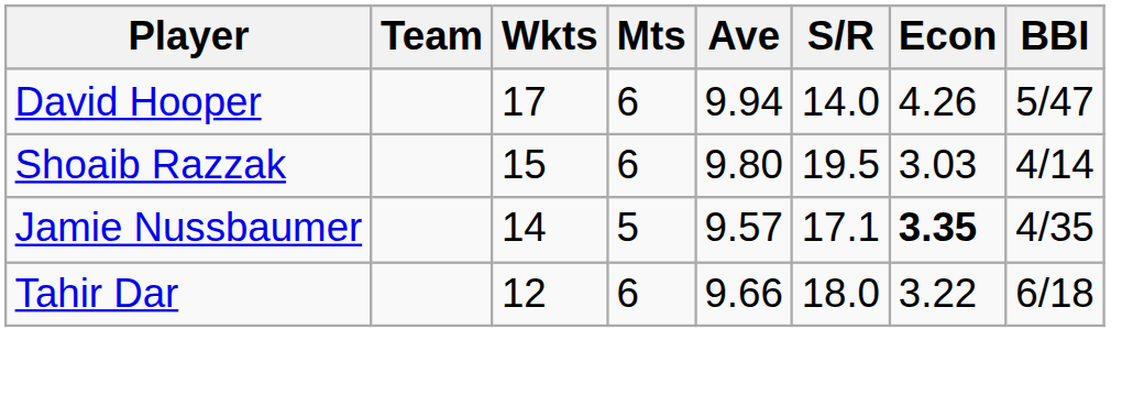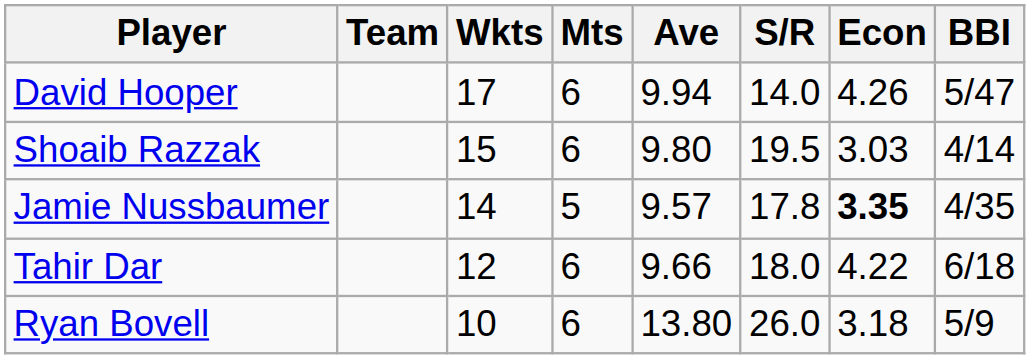Jamie Nussbaumer | S/R: 17.1 -> 17.8
Tahir Dar | Econ: 3.22 -> 4.22
+ row: Ryan Bovell | 10 | 6 | 13.80 | 26.0 | 3.18 | 5/9
